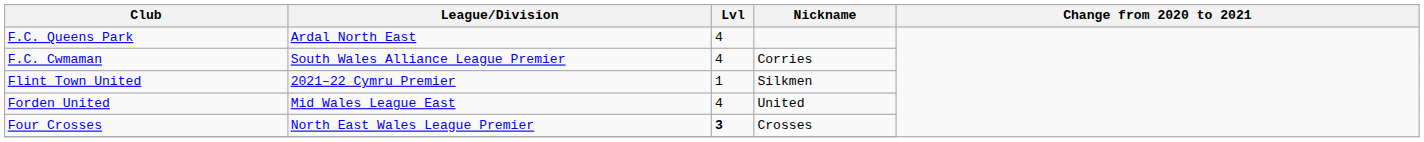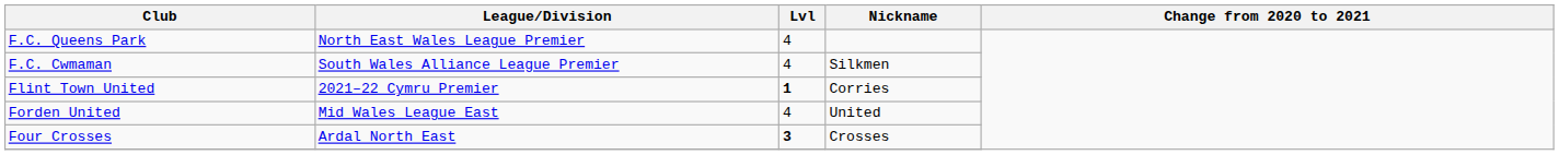F.C. Queens Park | League/Division: Ardal North East -> North East Wales League Premier
F.C. Cwmaman | Nickname: Corries -> Silkmen
Flint Town United | Lvl: normal -> bold
Flint Town United | Nickname: Silkmen -> Corries
Four Crosses | League/Division: North East Wales League Premier -> Ardal North East
